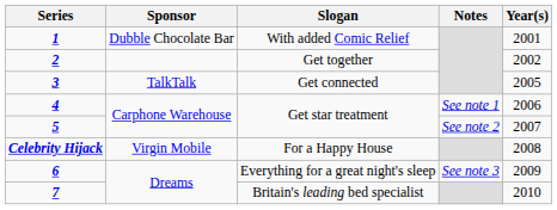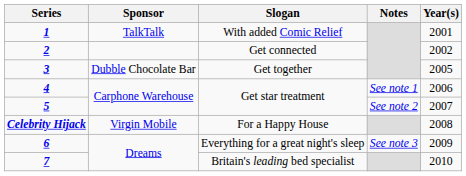1 | Sponsor: Dubble Chocolate Bar -> TalkTalk
2 | Slogan: Get together -> Get connected
3 | Sponsor: TalkTalk -> Dubble Chocolate Bar
3 | Slogan: Get connected -> Get together
